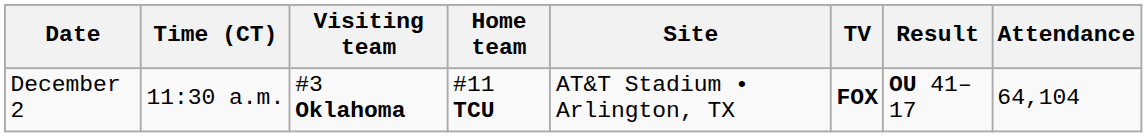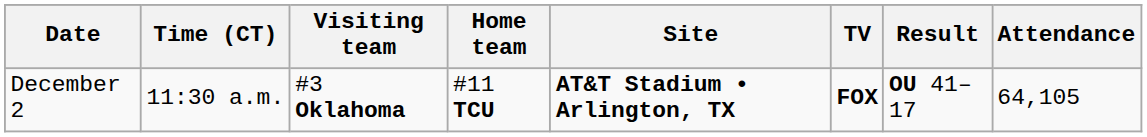December 2 | Site: normal -> bold
December 2 | Attendance: 64,104 -> 64,105
